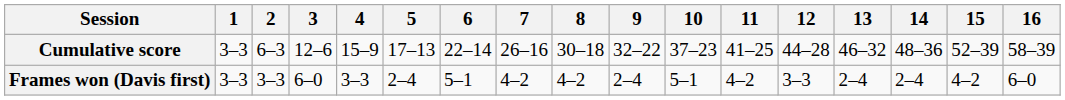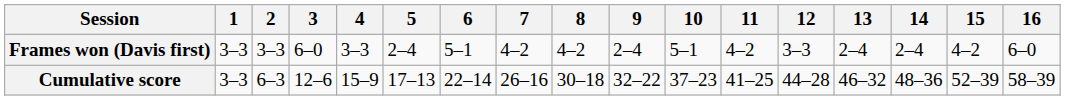rows swapped: Frames won (Davis first) <-> Cumulative score
